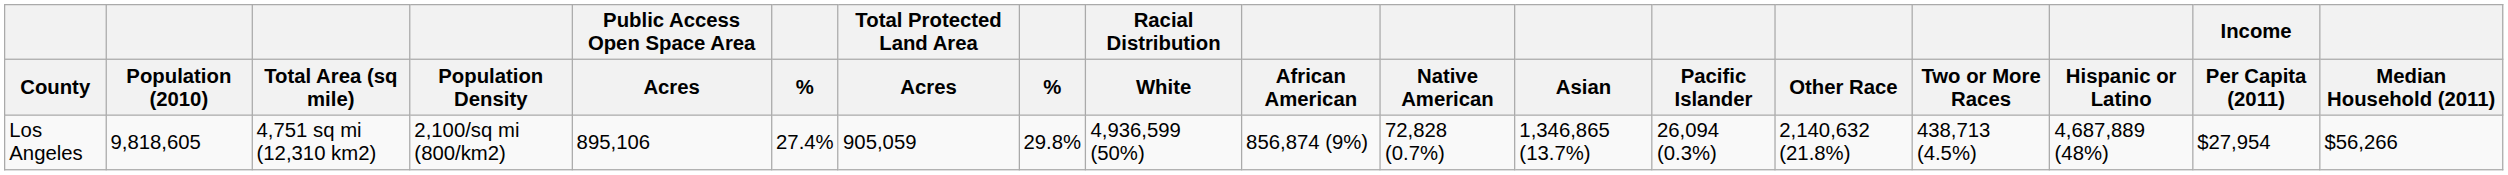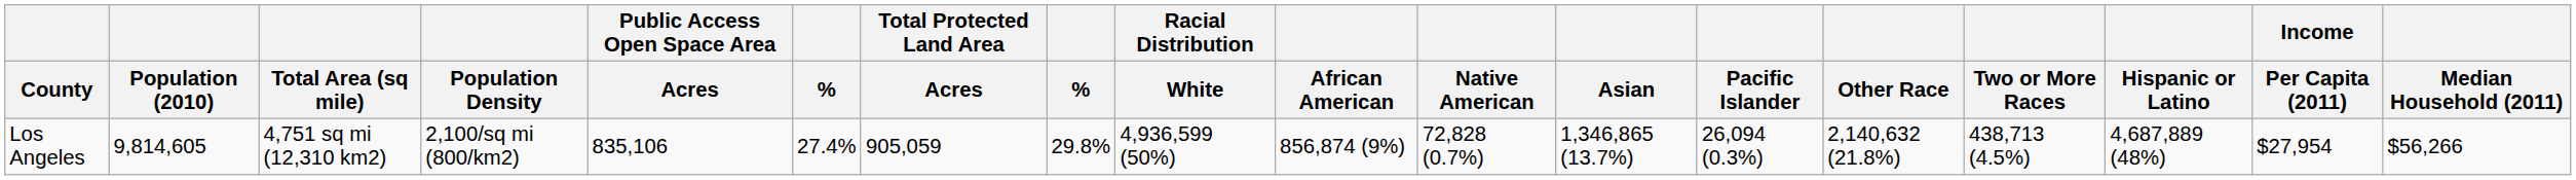Los Angeles | Population (2010): 9,818,605 -> 9,814,605
Los Angeles | Public Access Open Space Area / Acres: 895,106 -> 835,106
